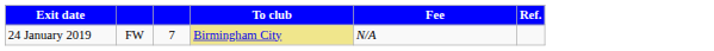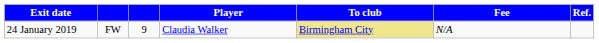+ column: Player | Claudia Walker
24 January 2019 | column 3: 7 -> 9
